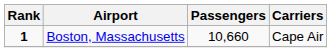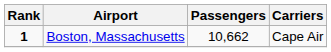Boston, Massachusetts | Passengers: 10,660 -> 10,662
